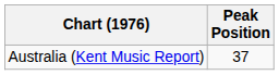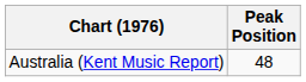Australia (Kent Music Report) | Peak Position: 37 -> 48
